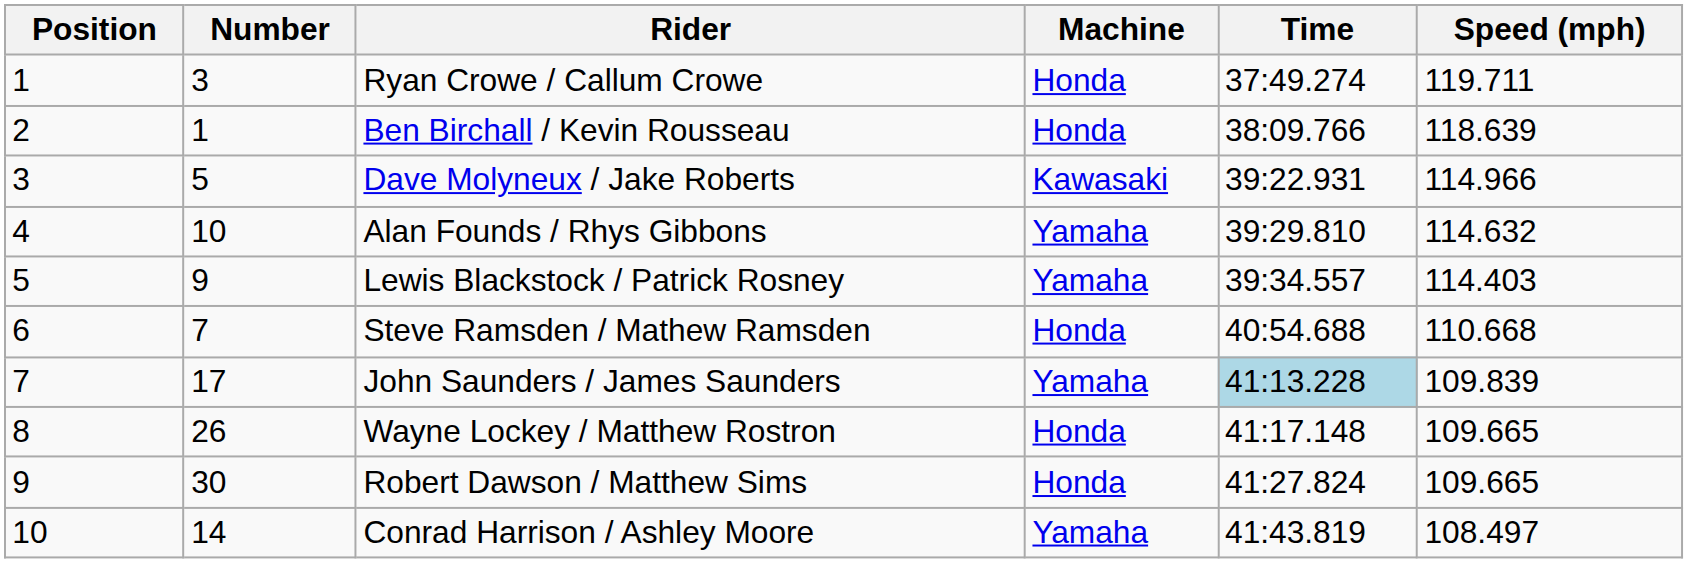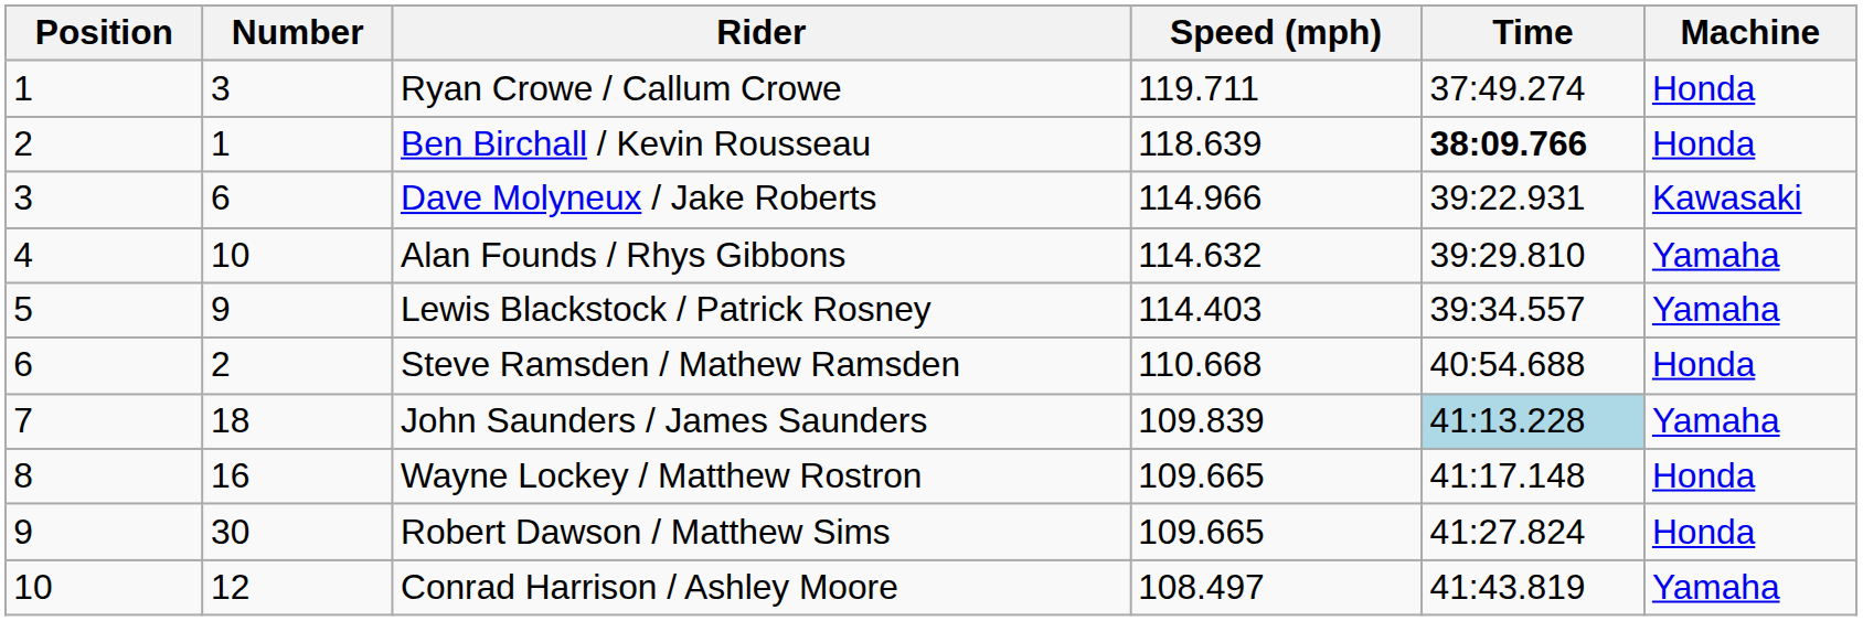columns swapped: Machine <-> Speed (mph)
Ben Birchall / Kevin Rousseau | Time: normal -> bold
Dave Molyneux / Jake Roberts | Number: 5 -> 6
Steve Ramsden / Mathew Ramsden | Number: 7 -> 2
John Saunders / James Saunders | Number: 17 -> 18
Wayne Lockey / Matthew Rostron | Number: 26 -> 16
Conrad Harrison / Ashley Moore | Number: 14 -> 12
